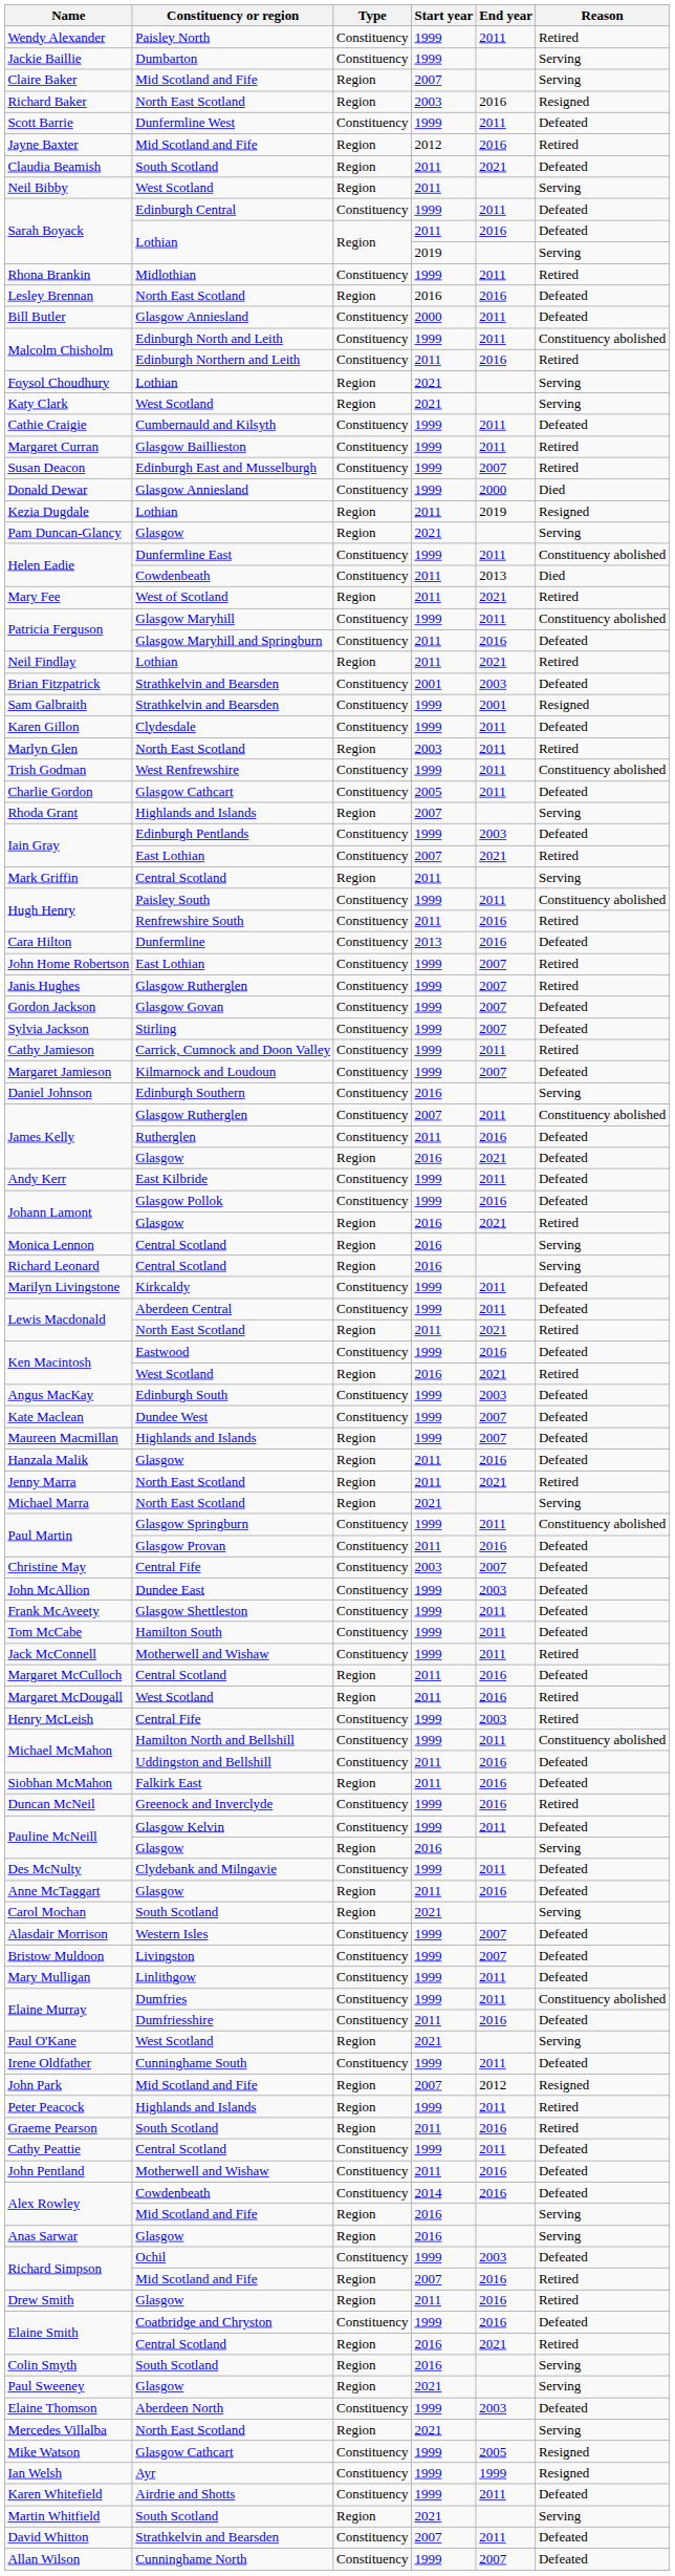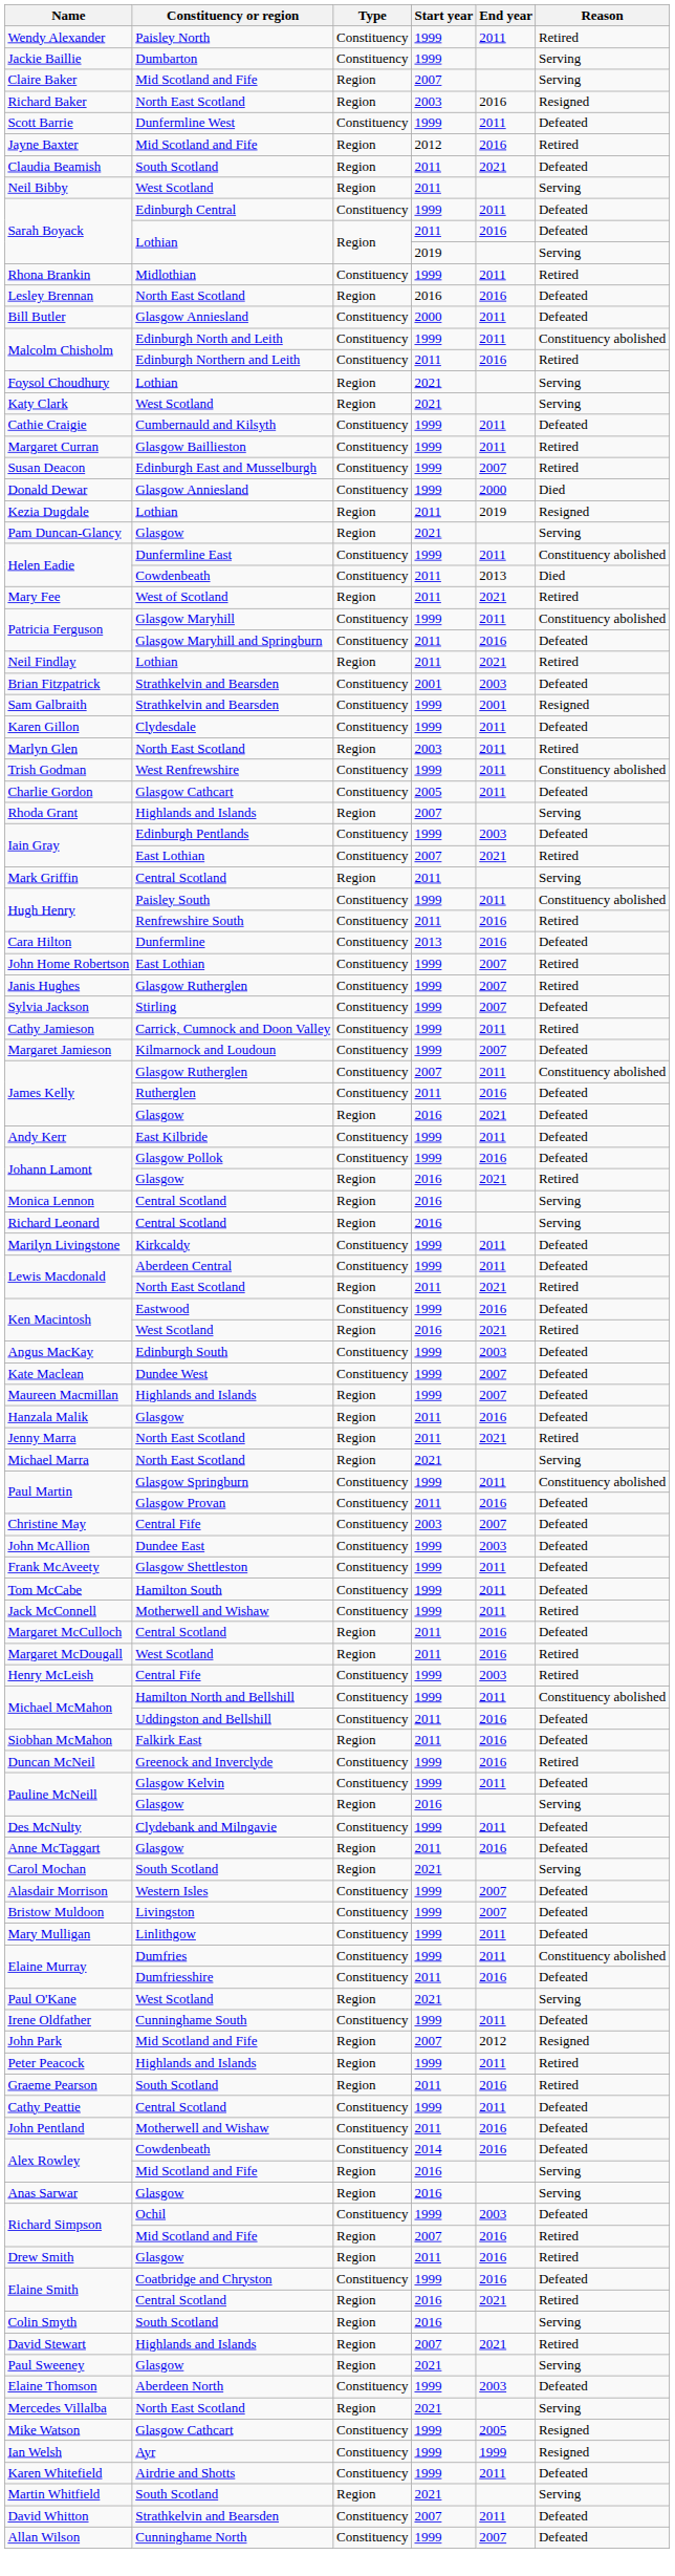- row: Gordon Jackson | Glasgow Govan | Constituency | 1999 | 2007 | Defeated
- row: Daniel Johnson | Edinburgh Southern | Constituency | 2016 | Serving
+ row: David Stewart | Highlands and Islands | Region | 2007 | 2021 | Retired
